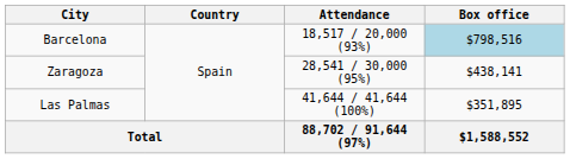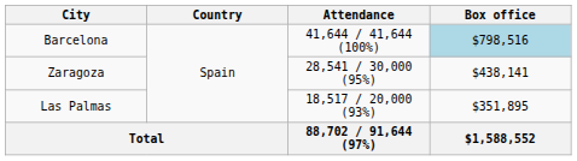Barcelona | Attendance: 18,517 / 20,000 (93%) -> 41,644 / 41,644 (100%)
Las Palmas | Attendance: 41,644 / 41,644 (100%) -> 18,517 / 20,000 (93%)
